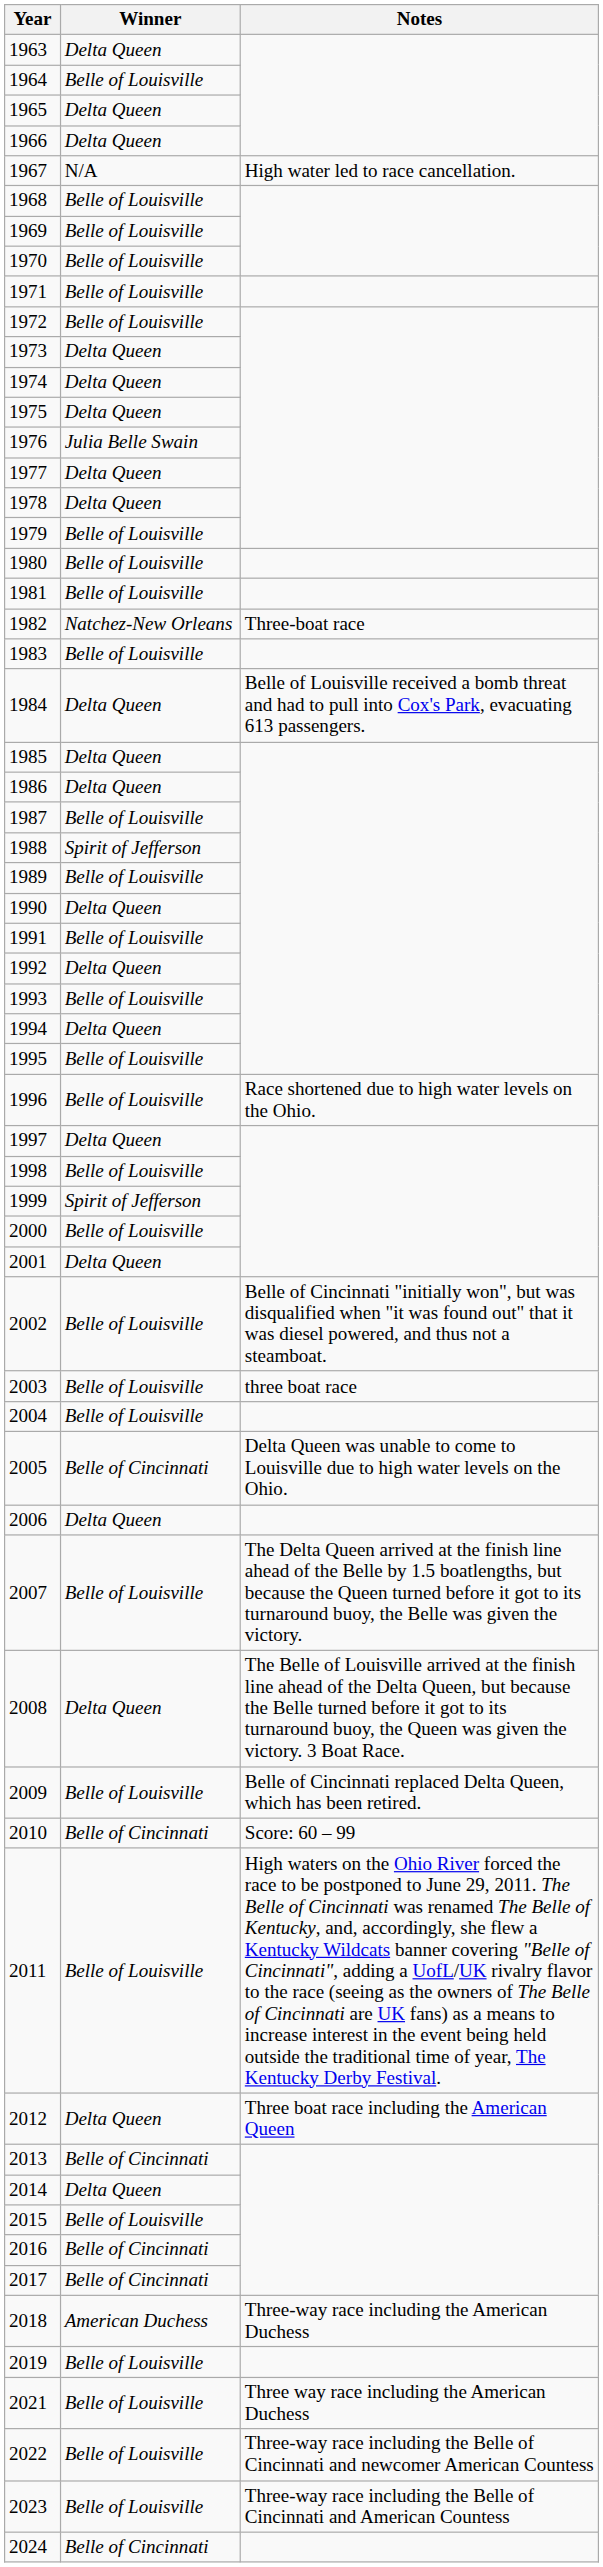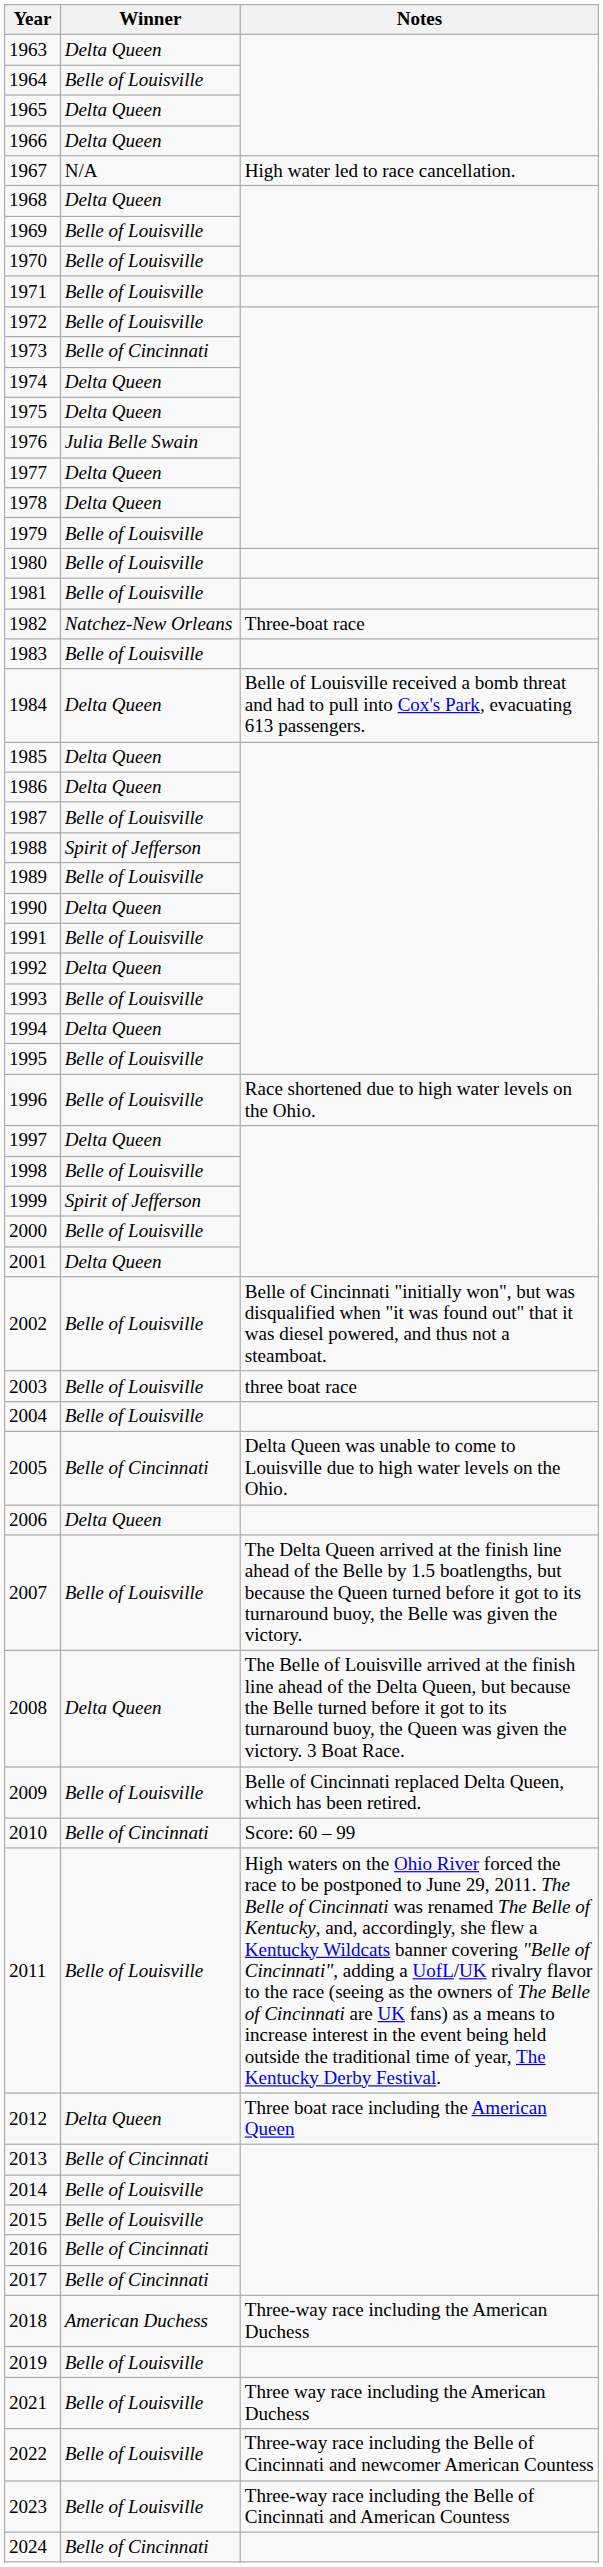1968 | Winner: Belle of Louisville -> Delta Queen
1973 | Winner: Delta Queen -> Belle of Cincinnati
2014 | Winner: Delta Queen -> Belle of Louisville
